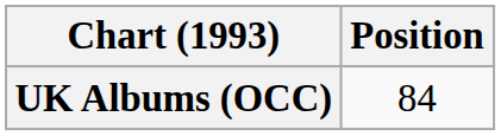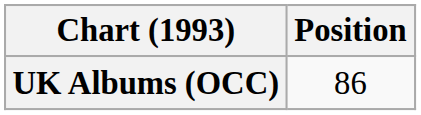UK Albums (OCC) | Position: 84 -> 86
